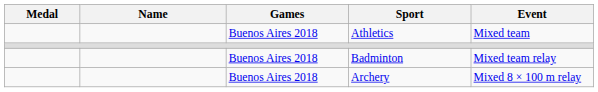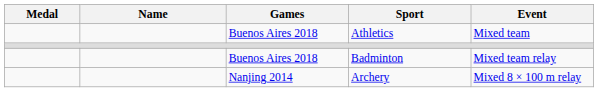Archery | Games: Buenos Aires 2018 -> Nanjing 2014
